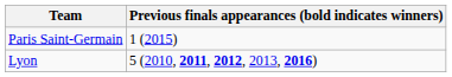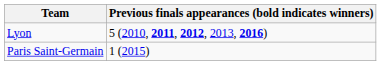rows swapped: Lyon <-> Paris Saint-Germain
